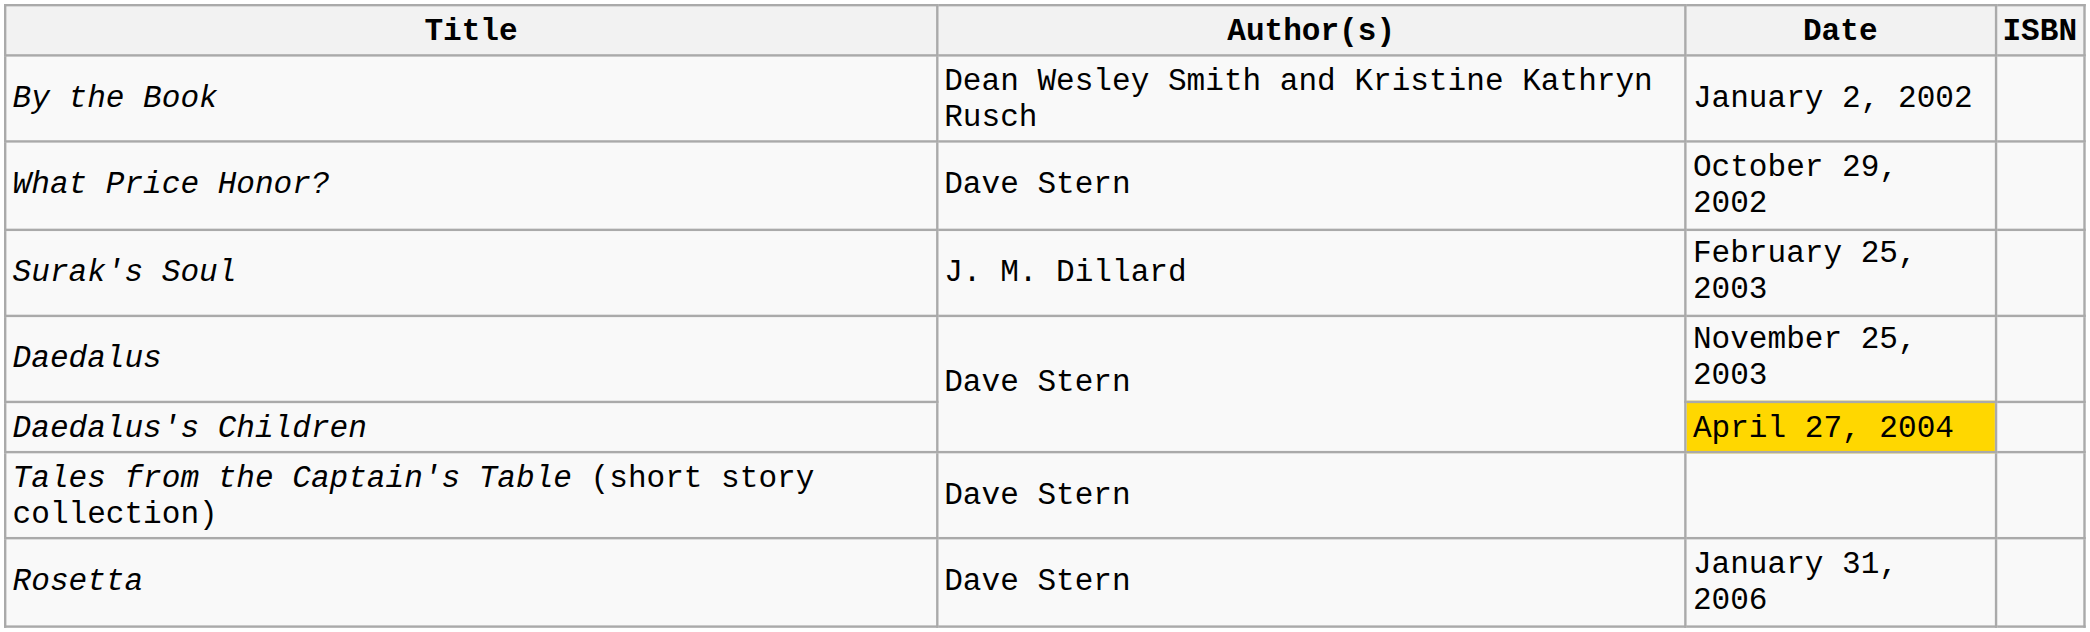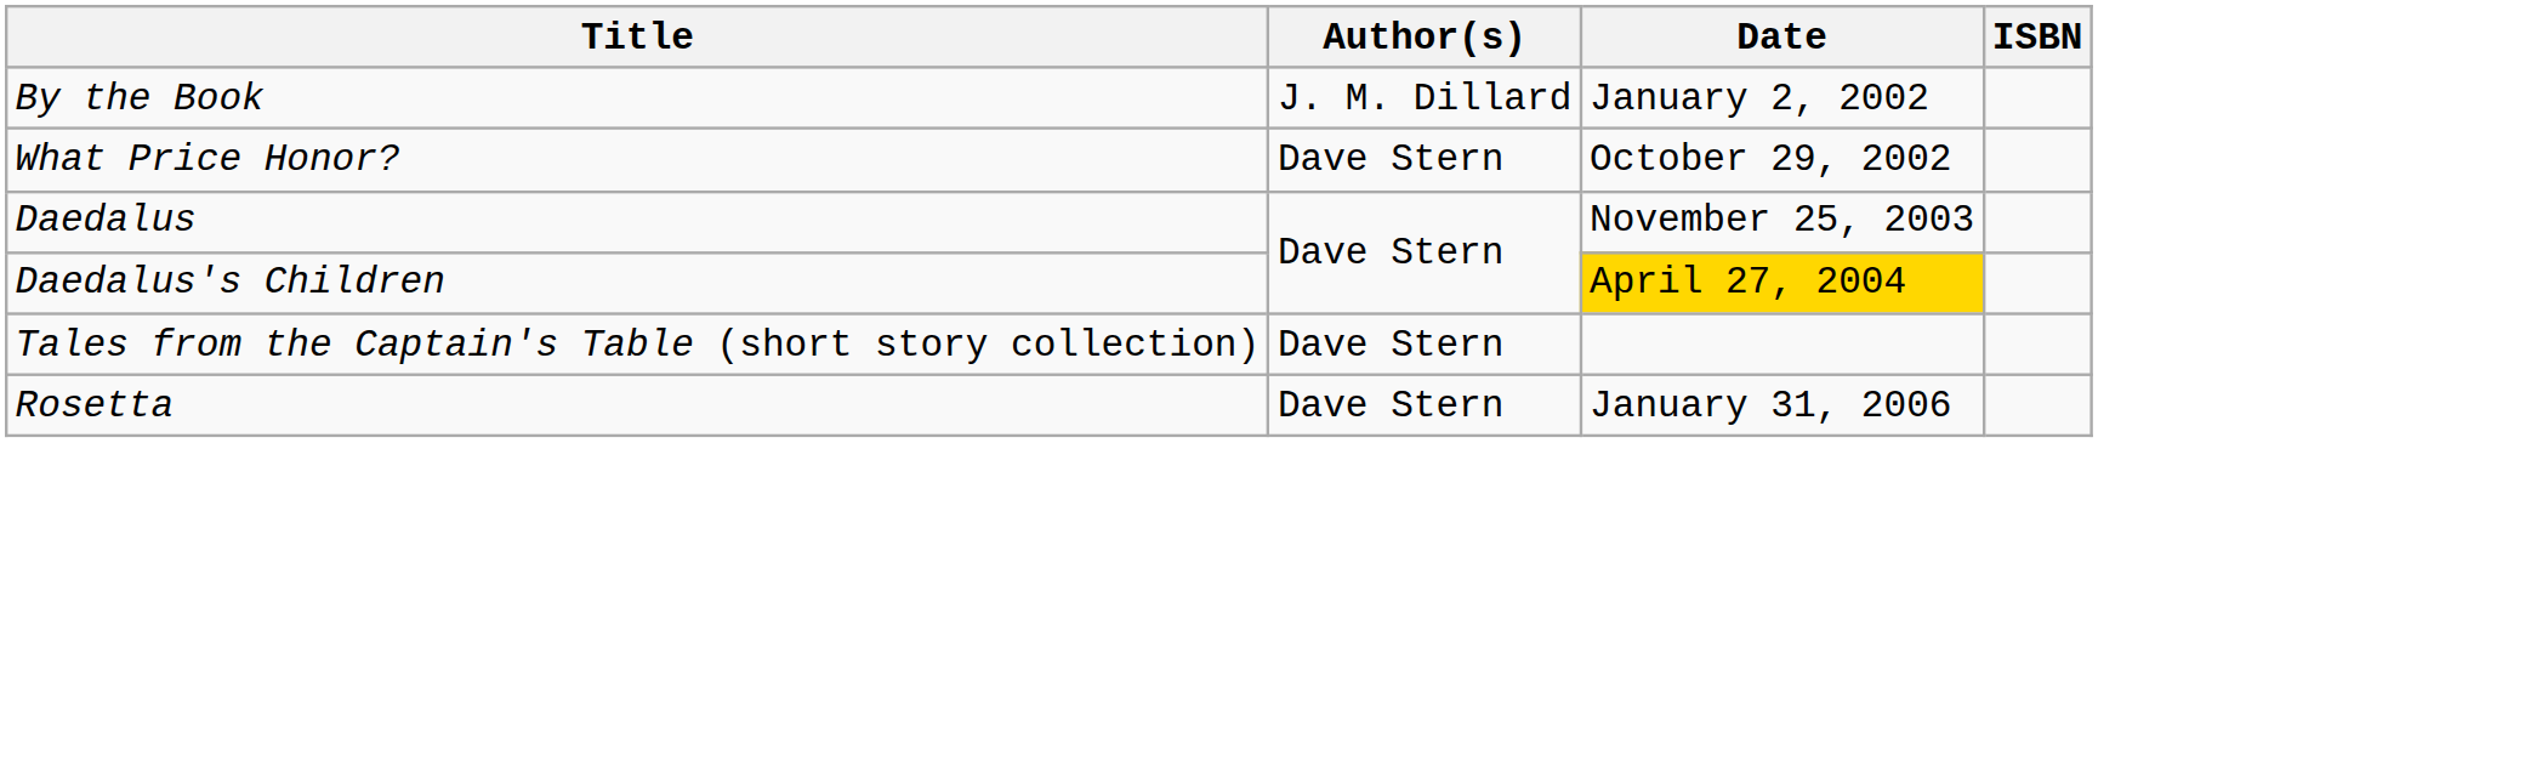By the Book | Author(s): Dean Wesley Smith and Kristine Kathryn Rusch -> J. M. Dillard
- row: Surak's Soul | J. M. Dillard | February 25, 2003
